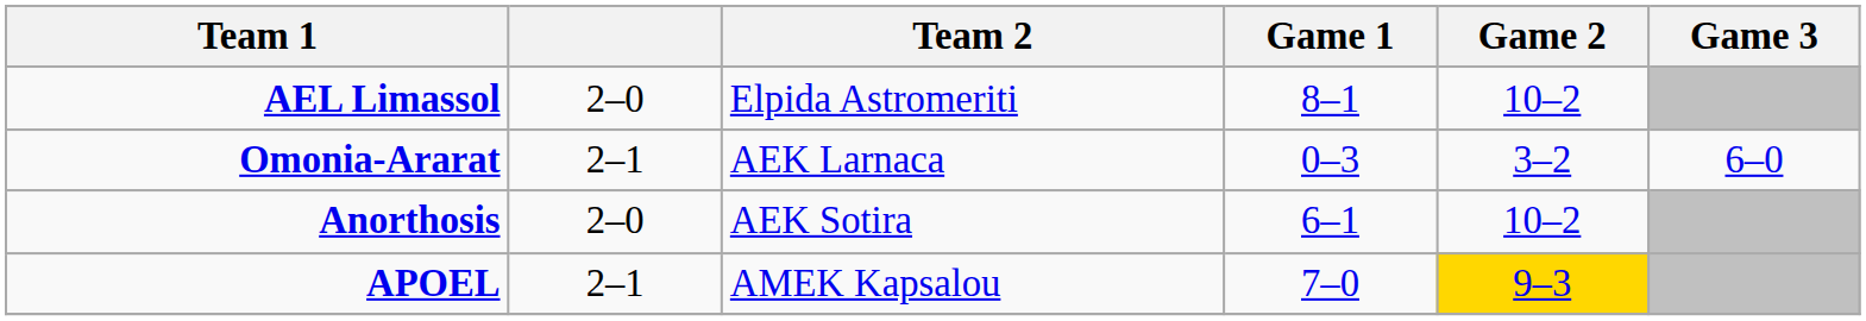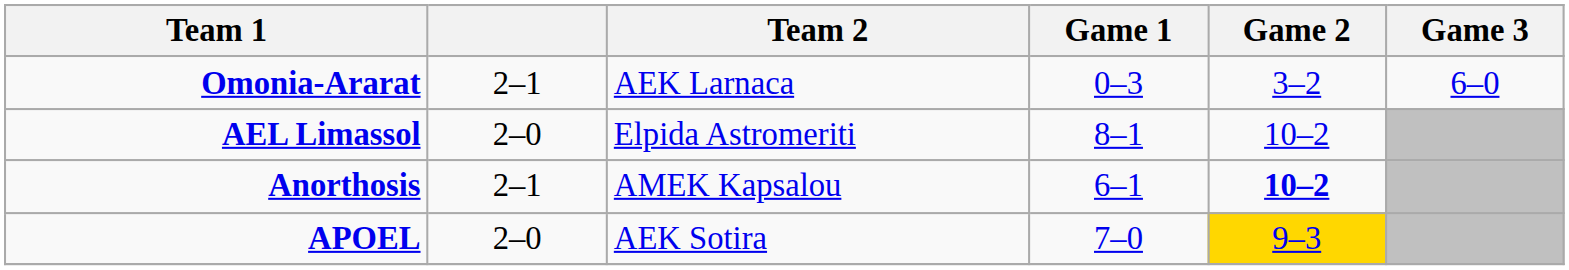rows swapped: AEL Limassol <-> Omonia-Ararat
Anorthosis | column 2: 2–0 -> 2–1
Anorthosis | Team 2: AEK Sotira -> AMEK Kapsalou
Anorthosis | Game 2: normal -> bold
APOEL | column 2: 2–1 -> 2–0
APOEL | Team 2: AMEK Kapsalou -> AEK Sotira
